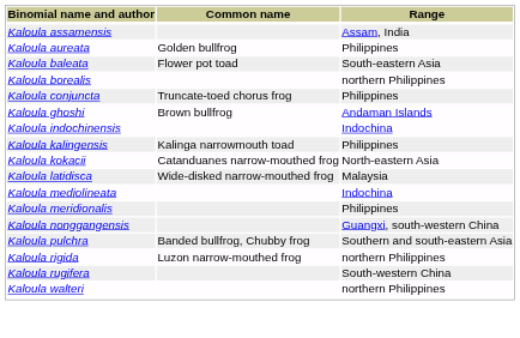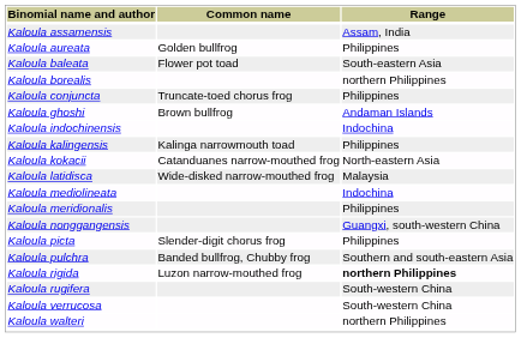+ row: Kaloula picta | Slender-digit chorus frog | Philippines
Kaloula rigida | Range: normal -> bold
+ row: Kaloula verrucosa | South-western China
